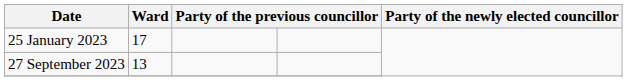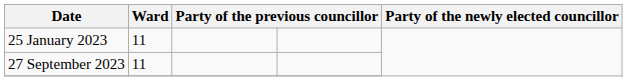25 January 2023 | Ward: 17 -> 11
27 September 2023 | Ward: 13 -> 11
